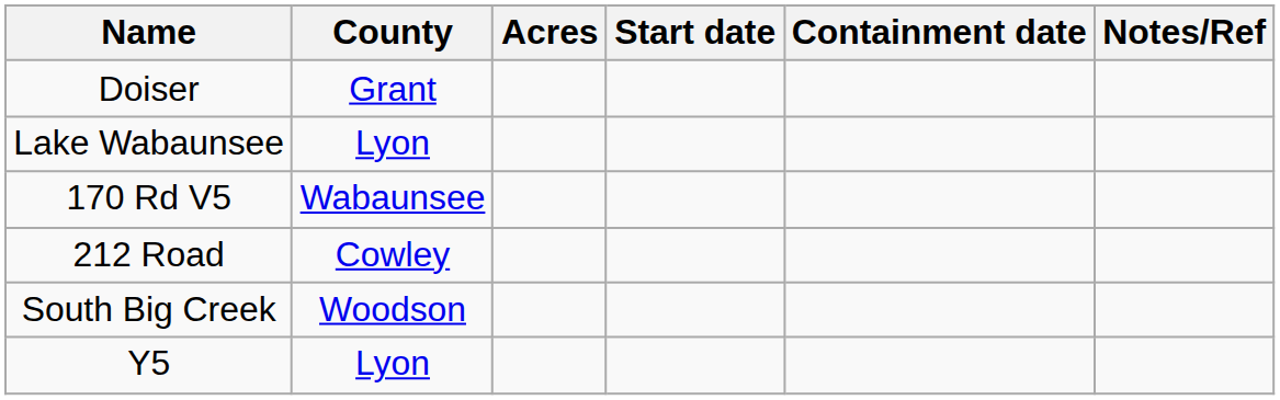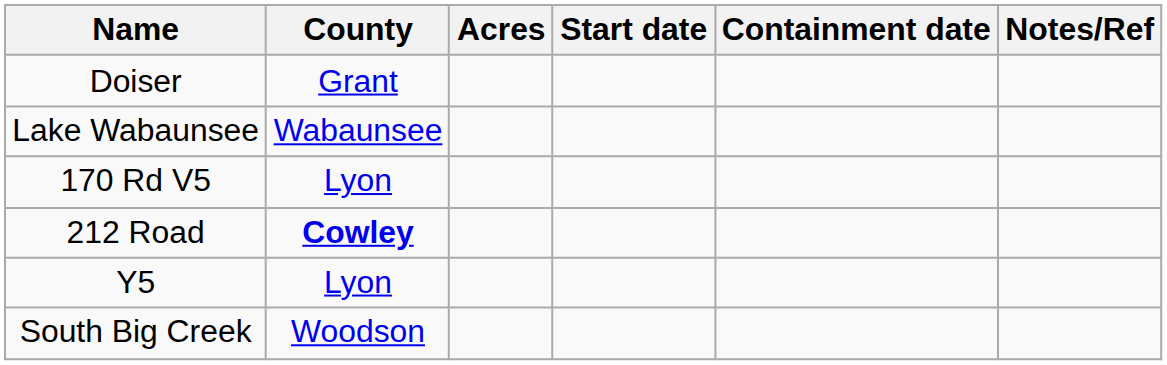Lake Wabaunsee | County: Lyon -> Wabaunsee
170 Rd V5 | County: Wabaunsee -> Lyon
212 Road | County: normal -> bold
rows swapped: South Big Creek <-> Y5
